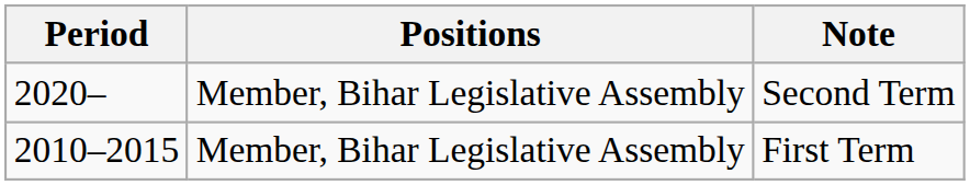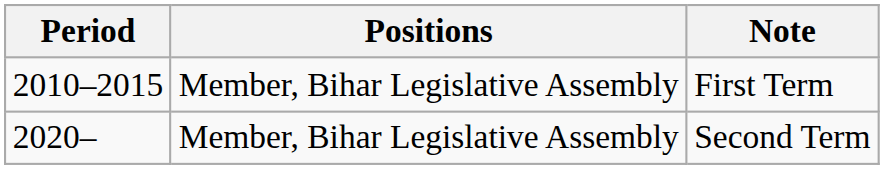rows swapped: First Term <-> Second Term
